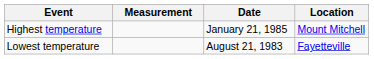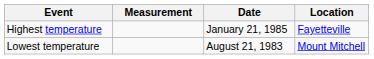Highest temperature | Location: Mount Mitchell -> Fayetteville
Lowest temperature | Location: Fayetteville -> Mount Mitchell
